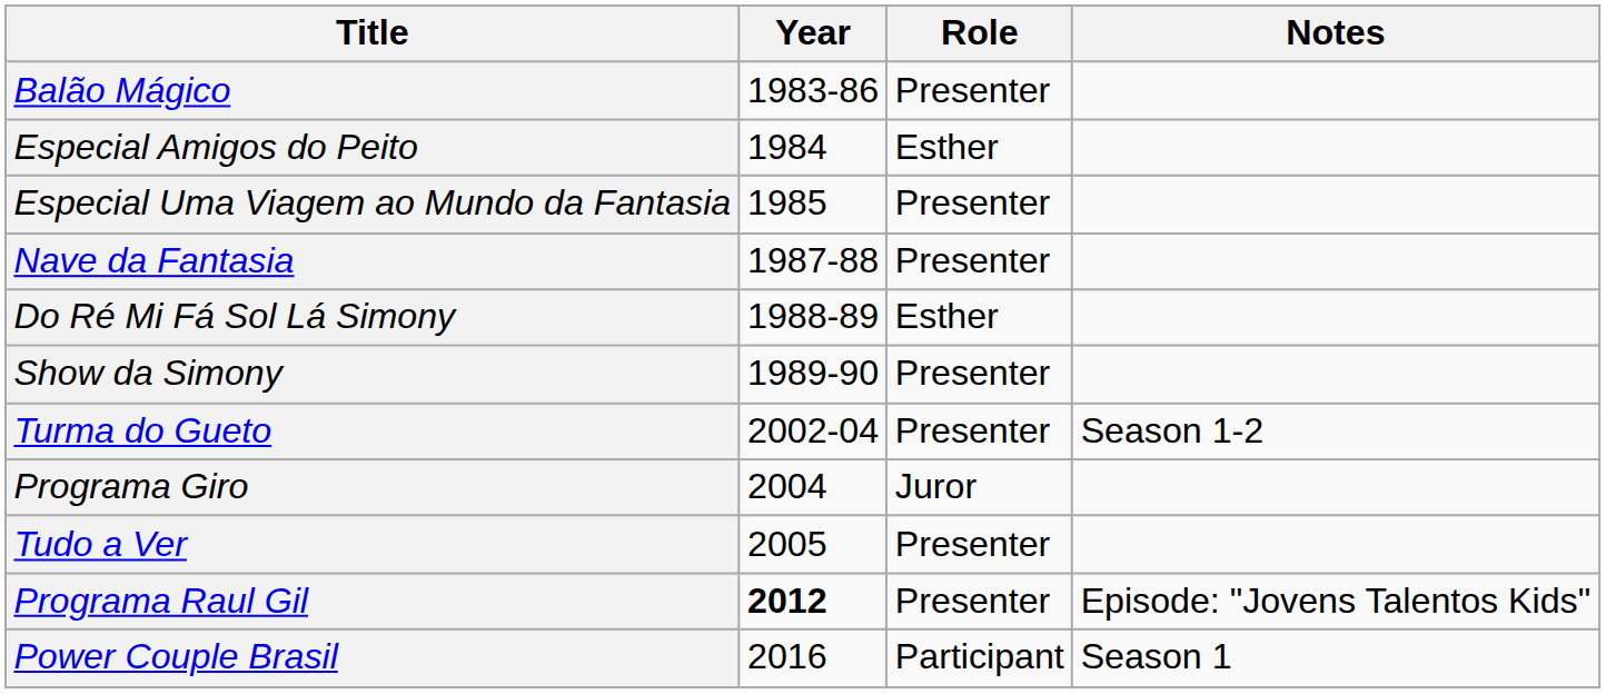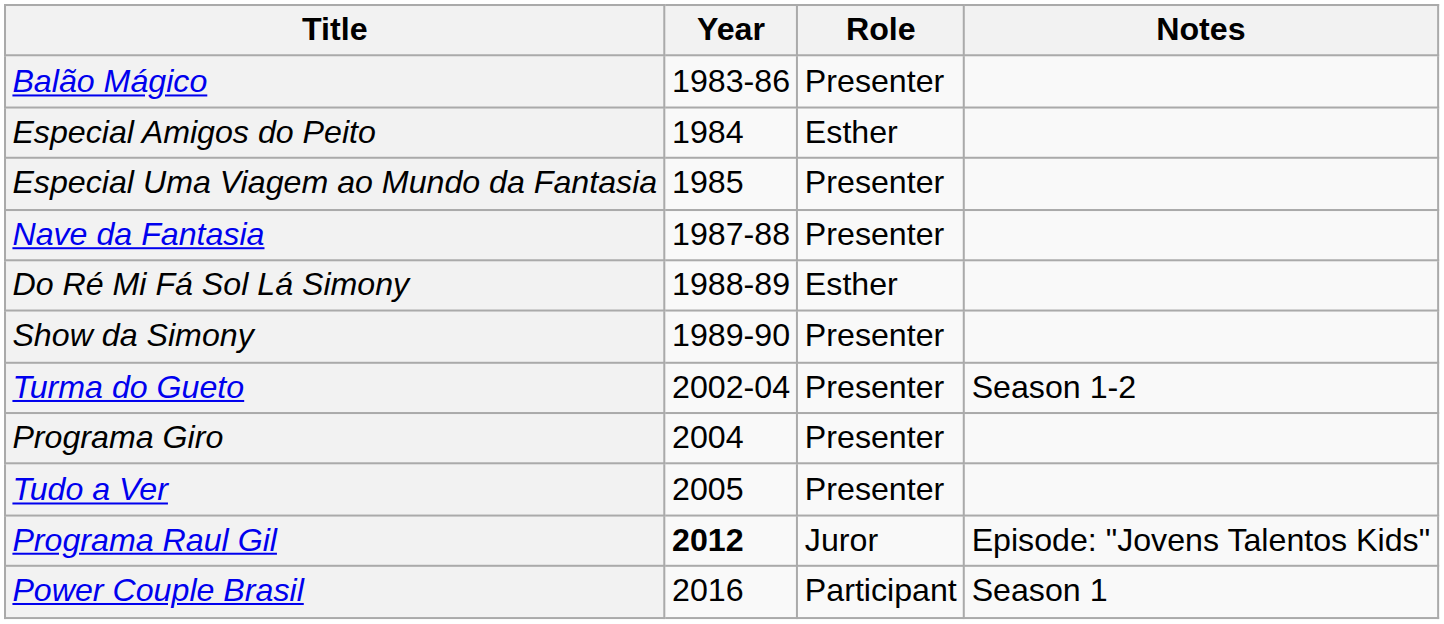Programa Giro | Role: Juror -> Presenter
Programa Raul Gil | Role: Presenter -> Juror
